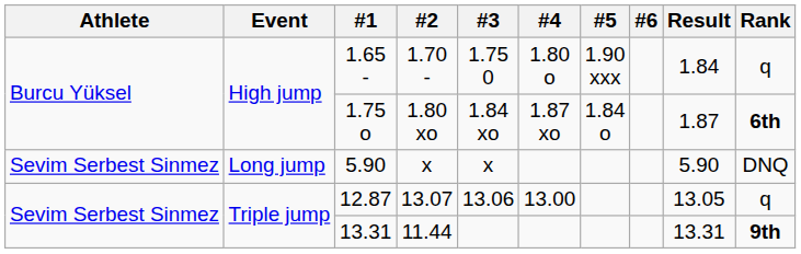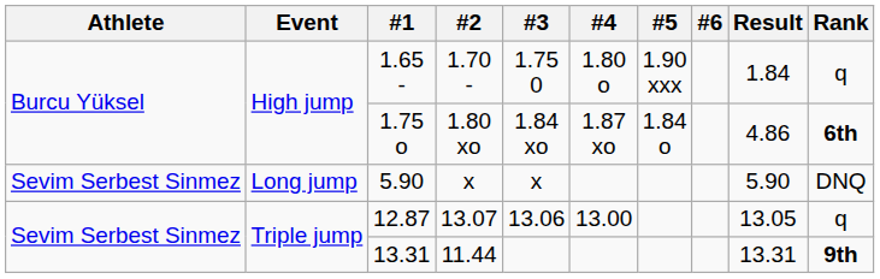1.75 o | Result: 1.87 -> 4.86
